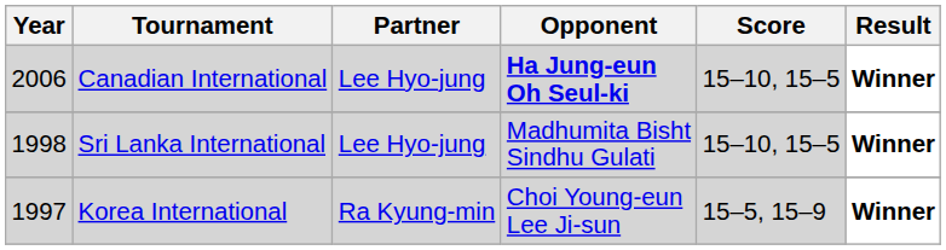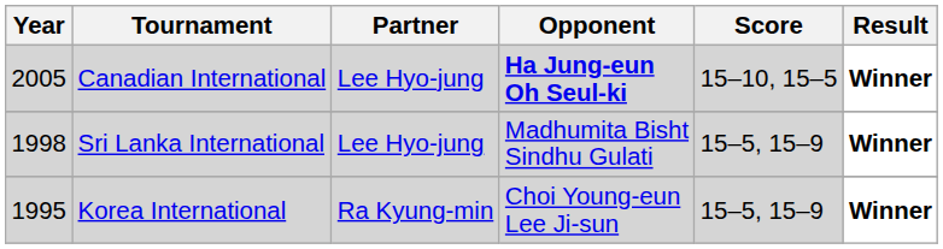Canadian International | Year: 2006 -> 2005
Sri Lanka International | Score: 15–10, 15–5 -> 15–5, 15–9
Korea International | Year: 1997 -> 1995
